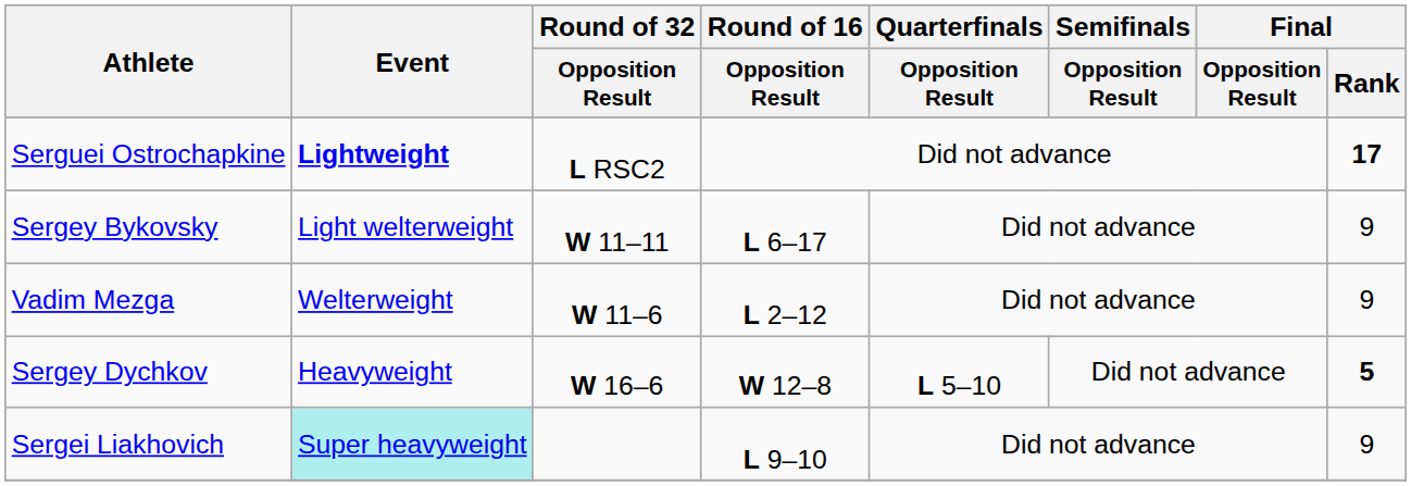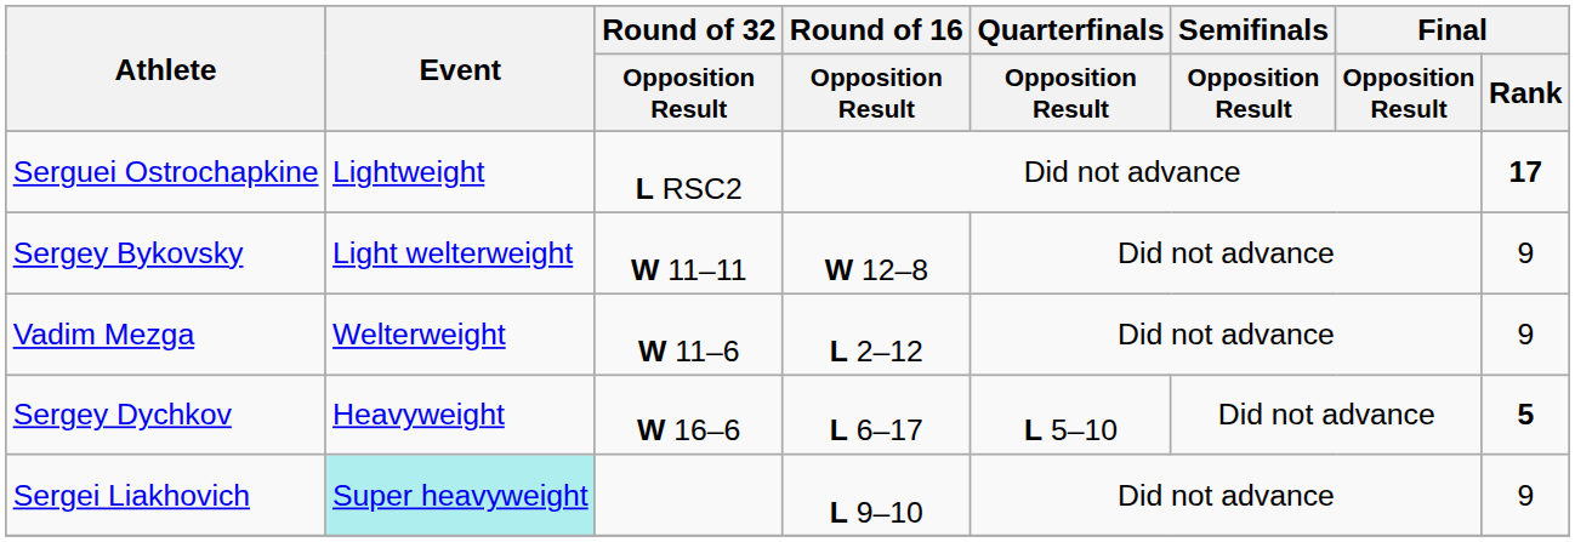Serguei Ostrochapkine | Event: bold -> normal
Sergey Bykovsky | Round of 16 / Opposition Result: L 6–17 -> W 12–8
Sergey Dychkov | Round of 16 / Opposition Result: W 12–8 -> L 6–17
